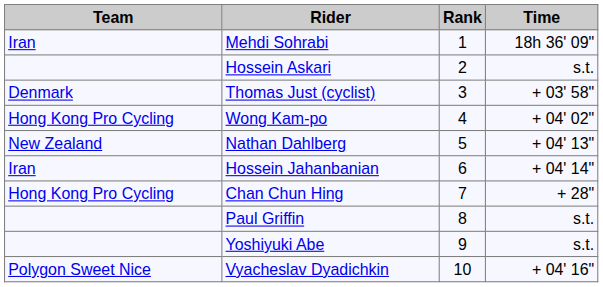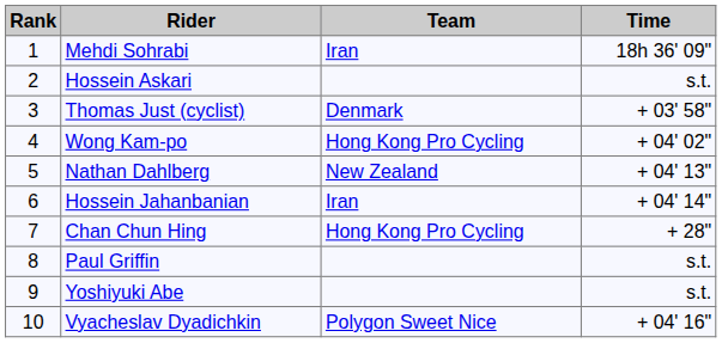columns swapped: Rank <-> Team
